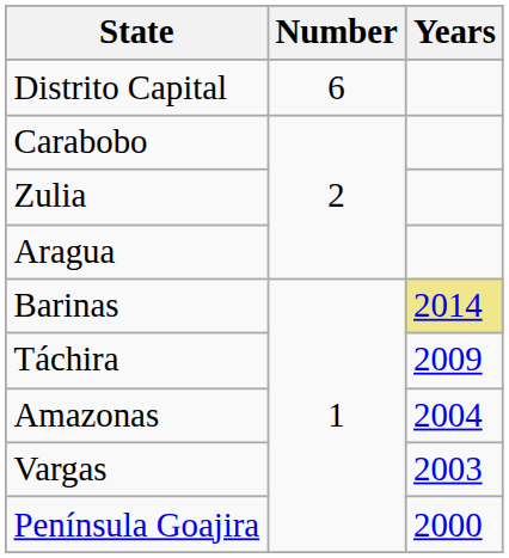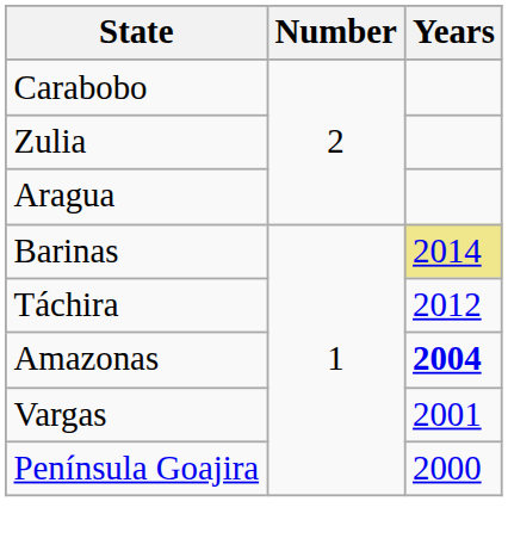- row: Distrito Capital | 6
Táchira | Years: 2009 -> 2012
Amazonas | Years: normal -> bold
Vargas | Years: 2003 -> 2001
